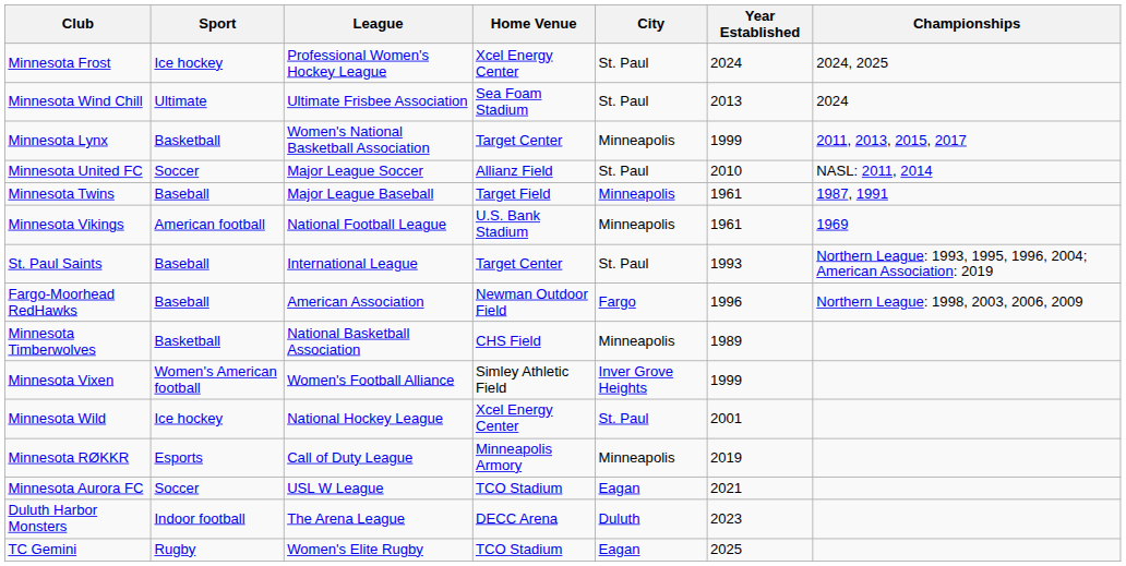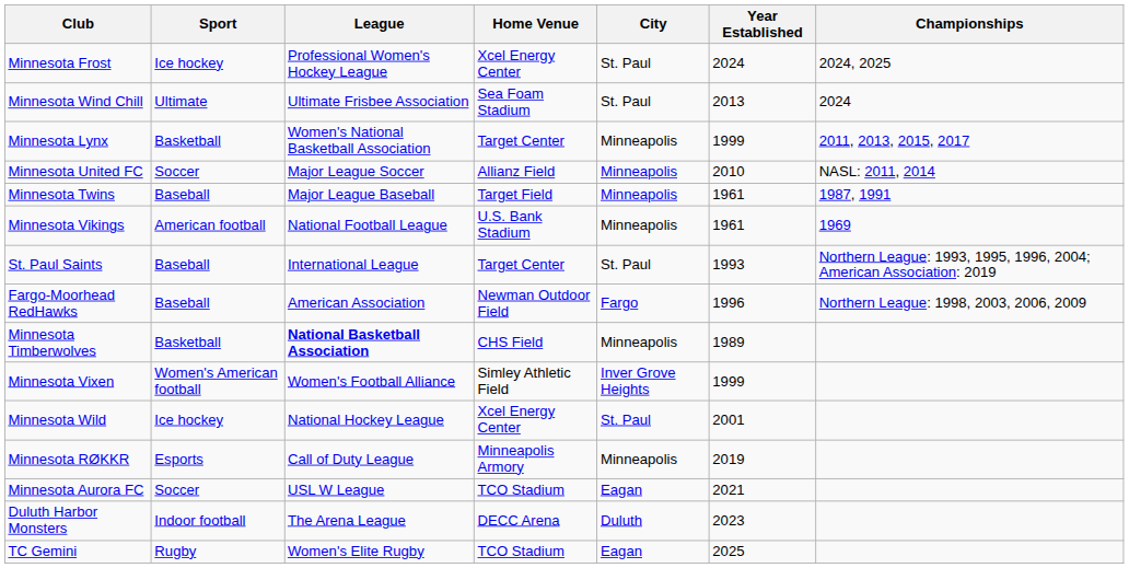Minnesota United FC | City: St. Paul -> Minneapolis
Minnesota Timberwolves | League: normal -> bold
